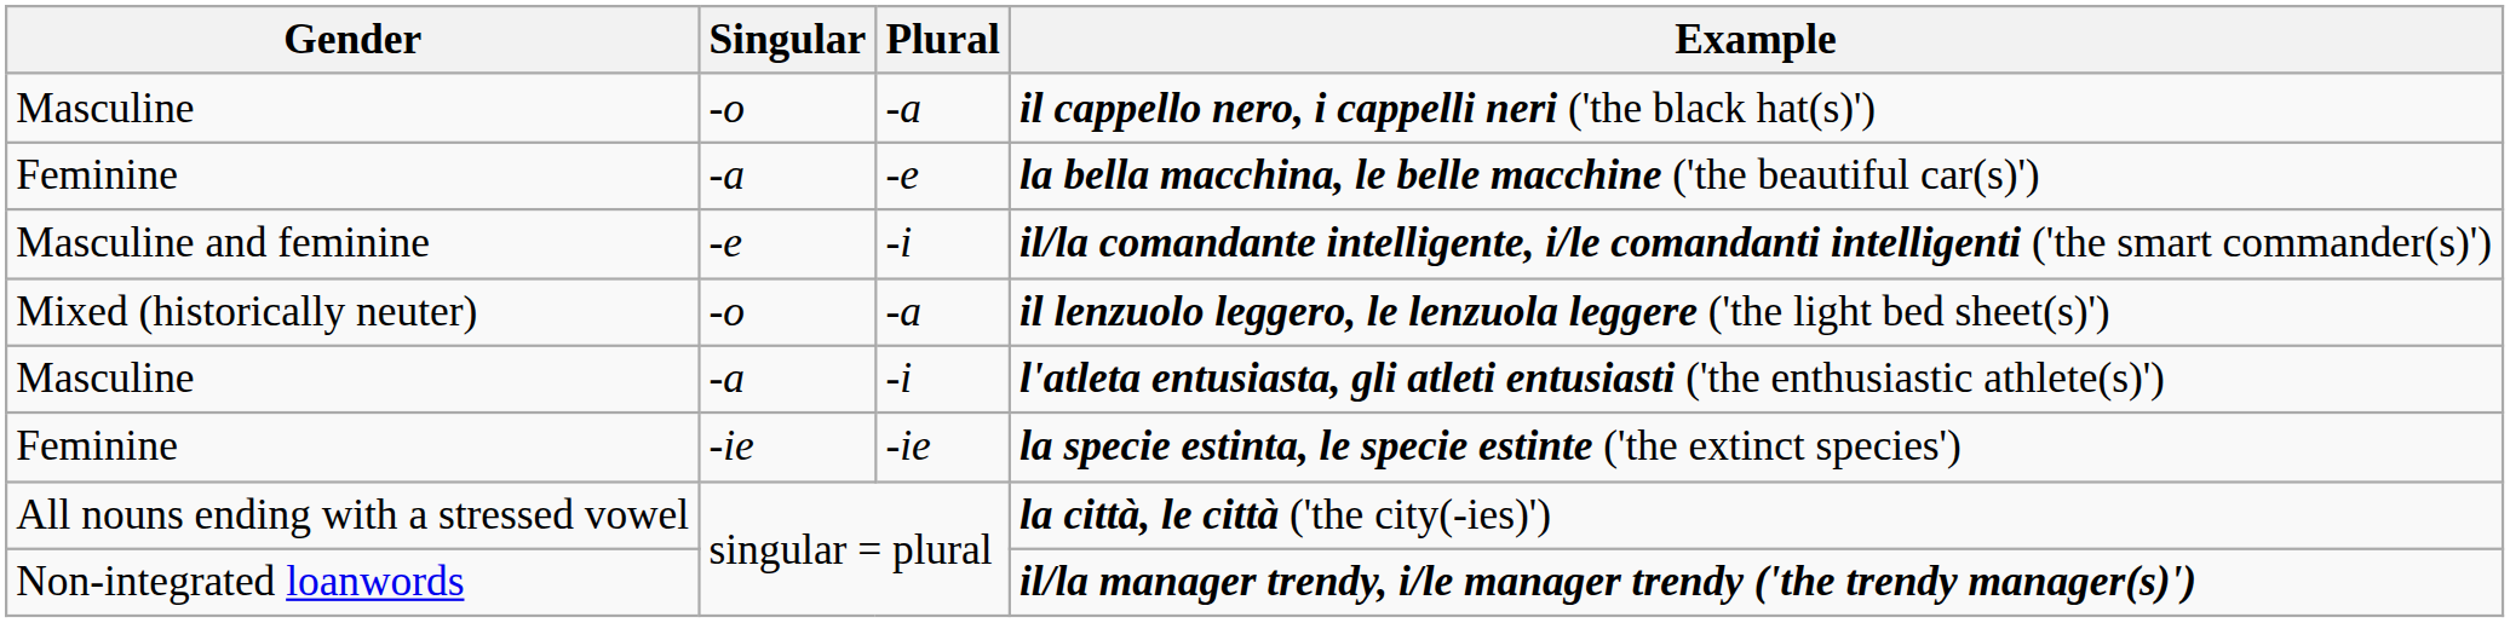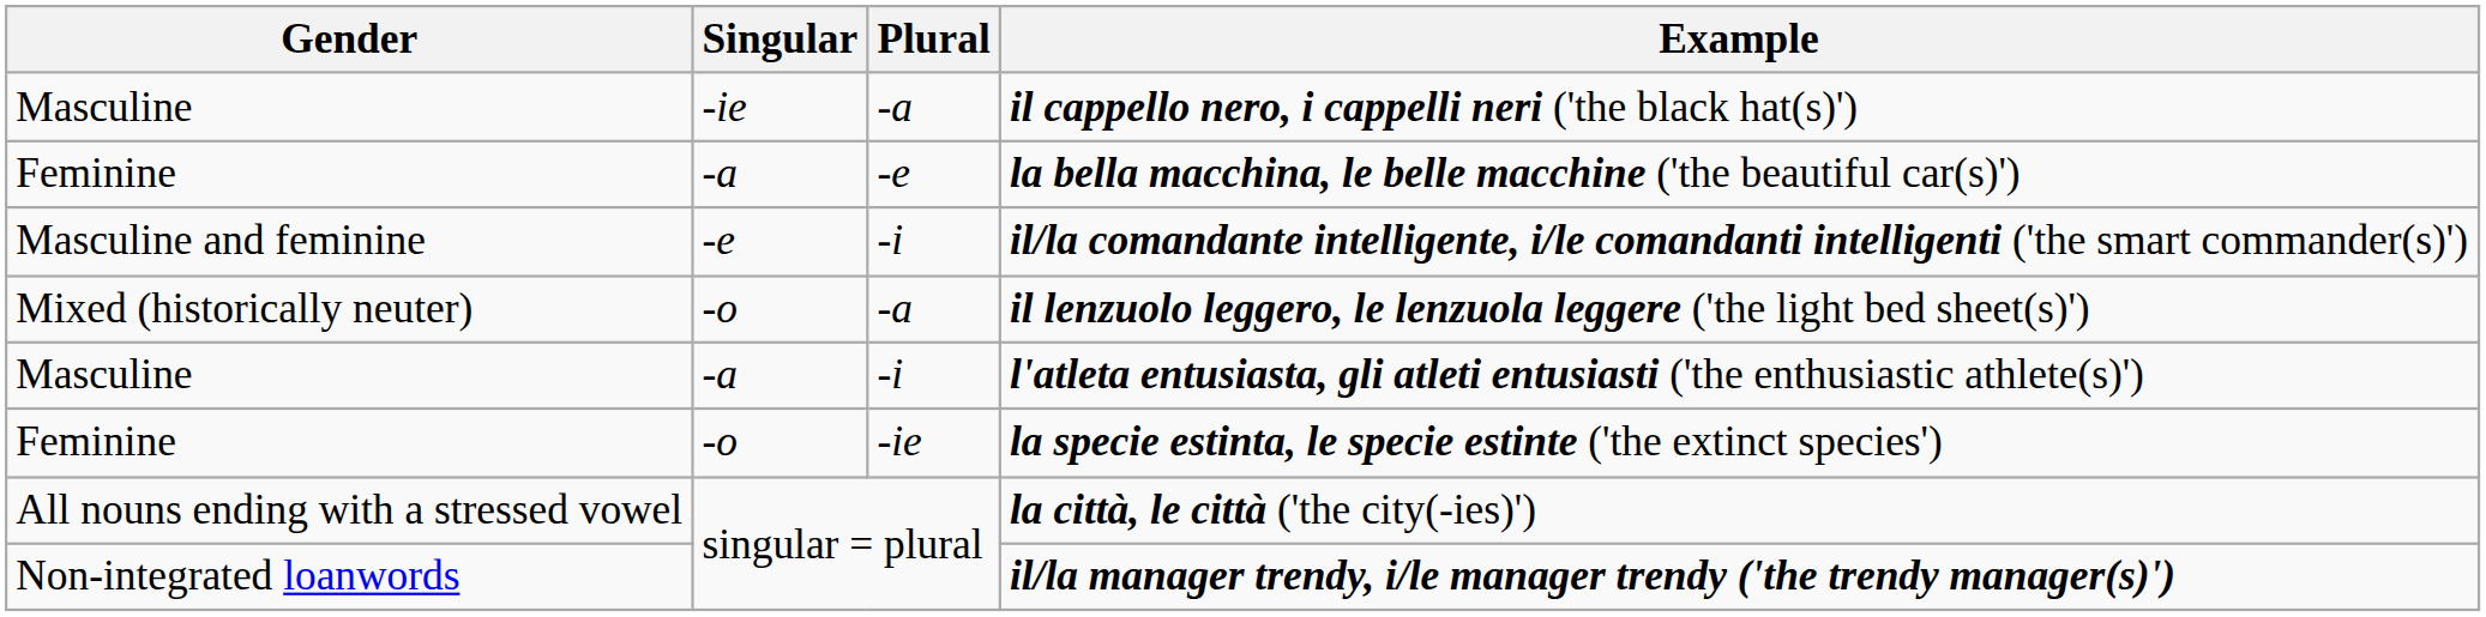il cappello nero, i cappelli neri ('the black hat(s)') | Singular: -o -> -ie
la specie estinta, le specie estinte ('the extinct species') | Singular: -ie -> -o
